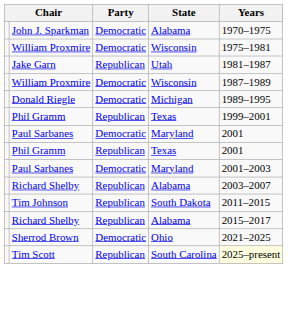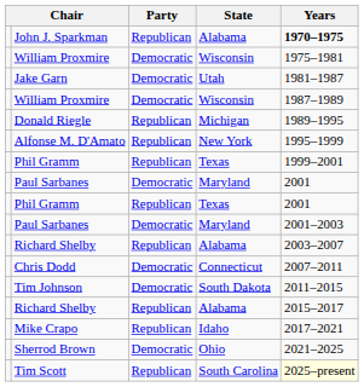John J. Sparkman | Party: Democratic -> Republican
John J. Sparkman | Years: normal -> bold
Jake Garn | Party: Republican -> Democratic
Donald Riegle | Party: Democratic -> Republican
+ row: Alfonse M. D'Amato | Republican | New York | 1995–1999
+ row: Chris Dodd | Democratic | Connecticut | 2007–2011
Tim Johnson | Party: Republican -> Democratic
+ row: Mike Crapo | Republican | Idaho | 2017–2021
